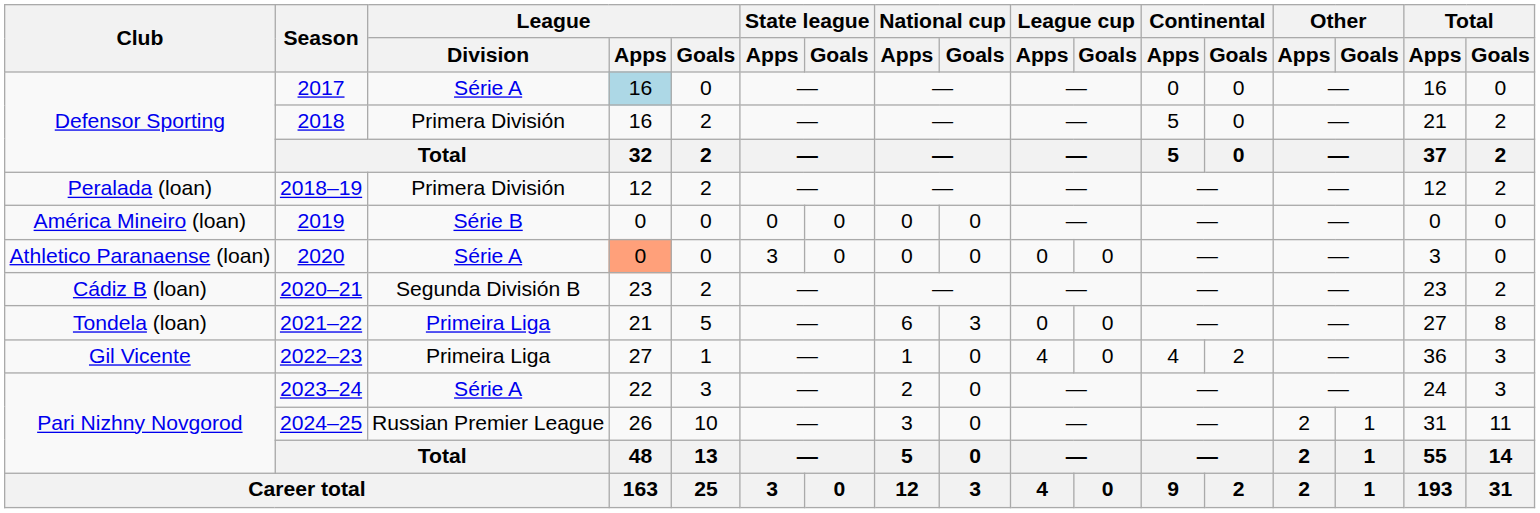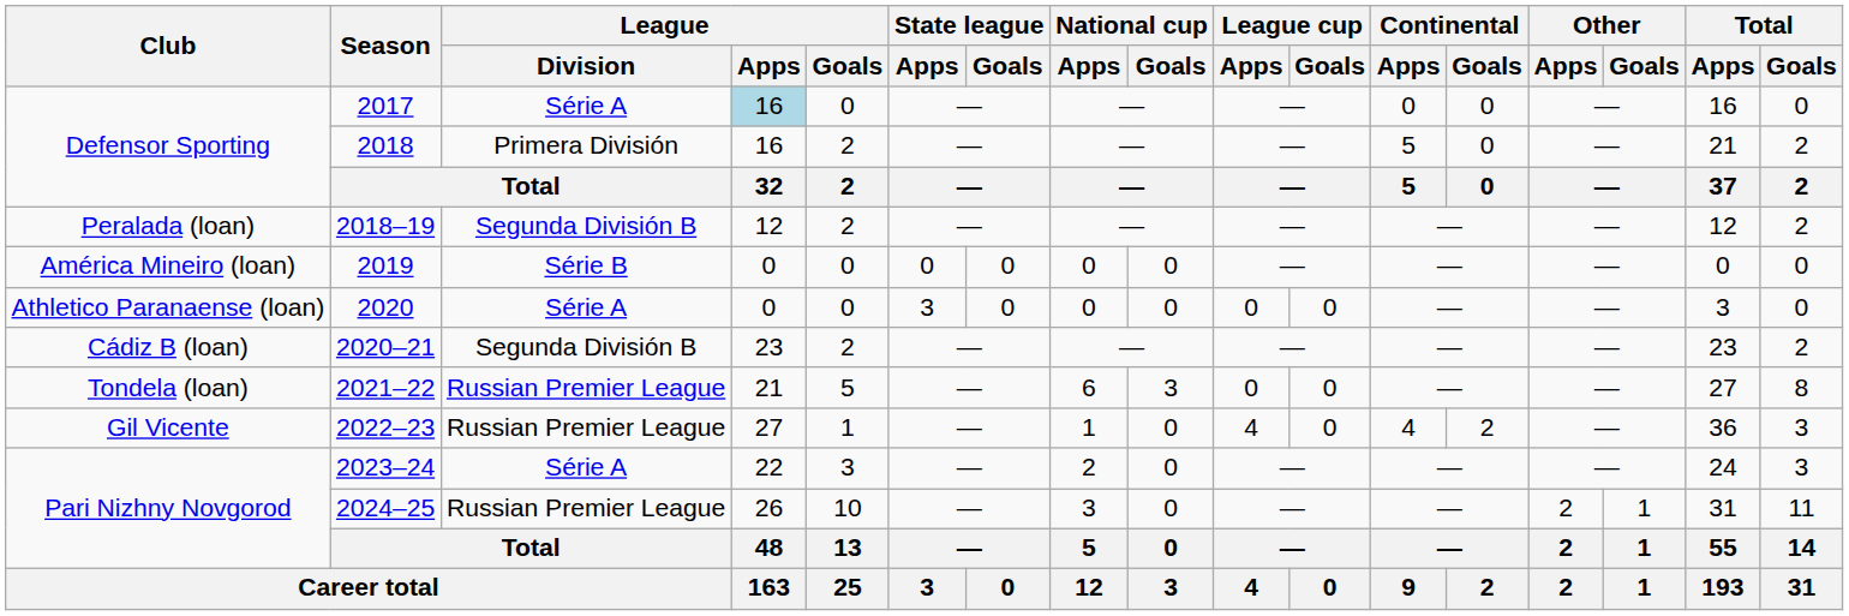2018–19 | League / Division: Primera División -> Segunda División B
2020 | League / Apps: lightsalmon background -> no background
2021–22 | League / Division: Primeira Liga -> Russian Premier League
2022–23 | League / Division: Primeira Liga -> Russian Premier League
